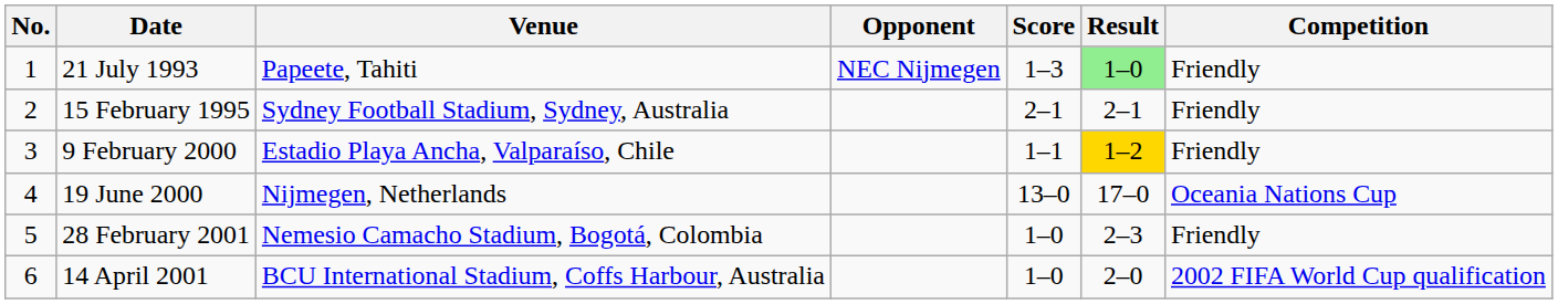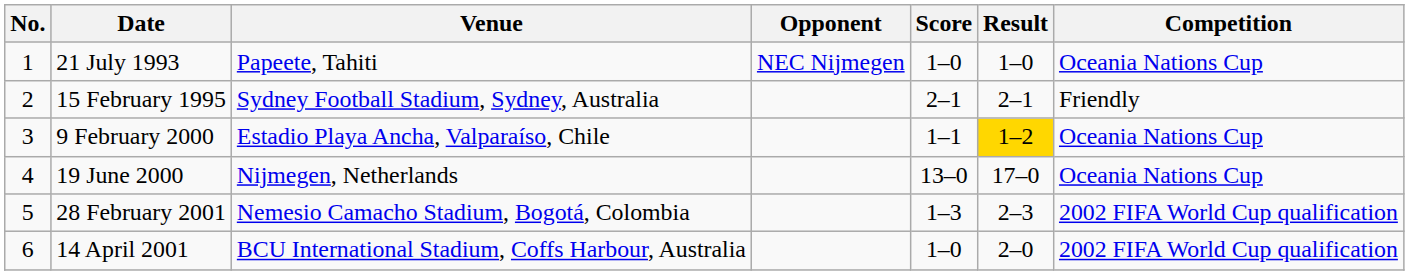21 July 1993 | Score: 1–3 -> 1–0
21 July 1993 | Result: lightgreen background -> no background
21 July 1993 | Competition: Friendly -> Oceania Nations Cup
9 February 2000 | Competition: Friendly -> Oceania Nations Cup
28 February 2001 | Score: 1–0 -> 1–3
28 February 2001 | Competition: Friendly -> 2002 FIFA World Cup qualification
